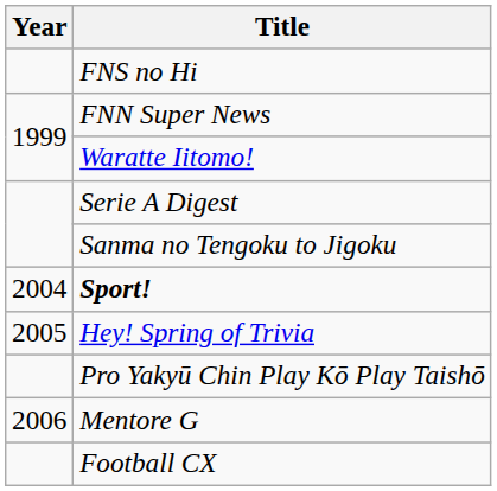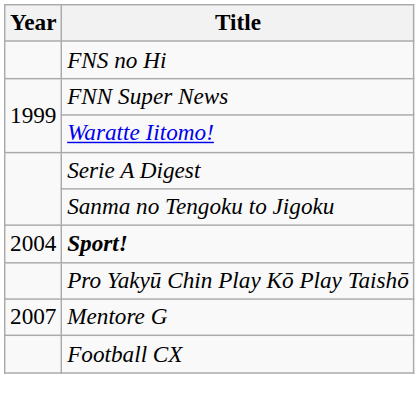- row: 2005 | Hey! Spring of Trivia
Mentore G | Year: 2006 -> 2007
